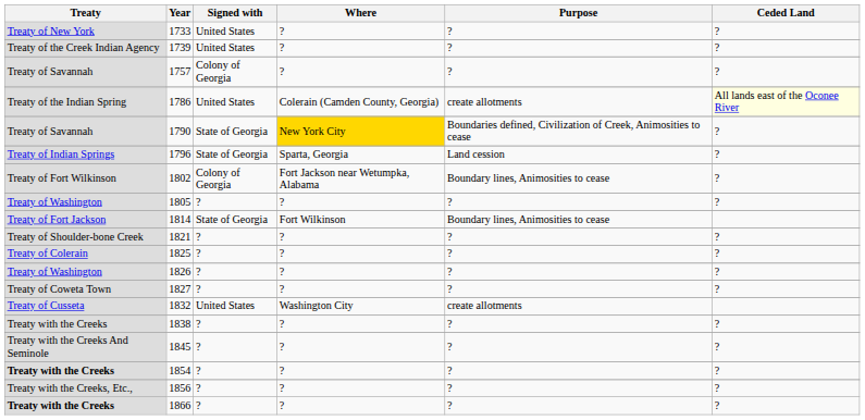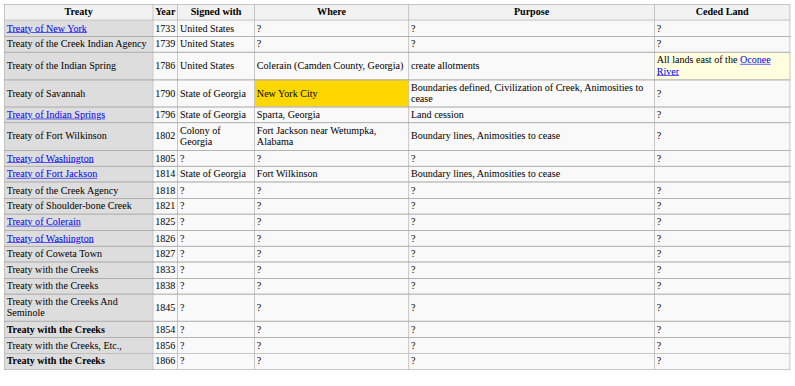- row: Treaty of Savannah | 1757 | Colony of Georgia | ? | ? | ?
+ row: Treaty of the Creek Agency | 1818 | ? | ? | ? | ?
- row: Treaty of Cusseta | 1832 | United States | Washington City | create allotments
+ row: Treaty with the Creeks | 1833 | ? | ? | ? | ?
